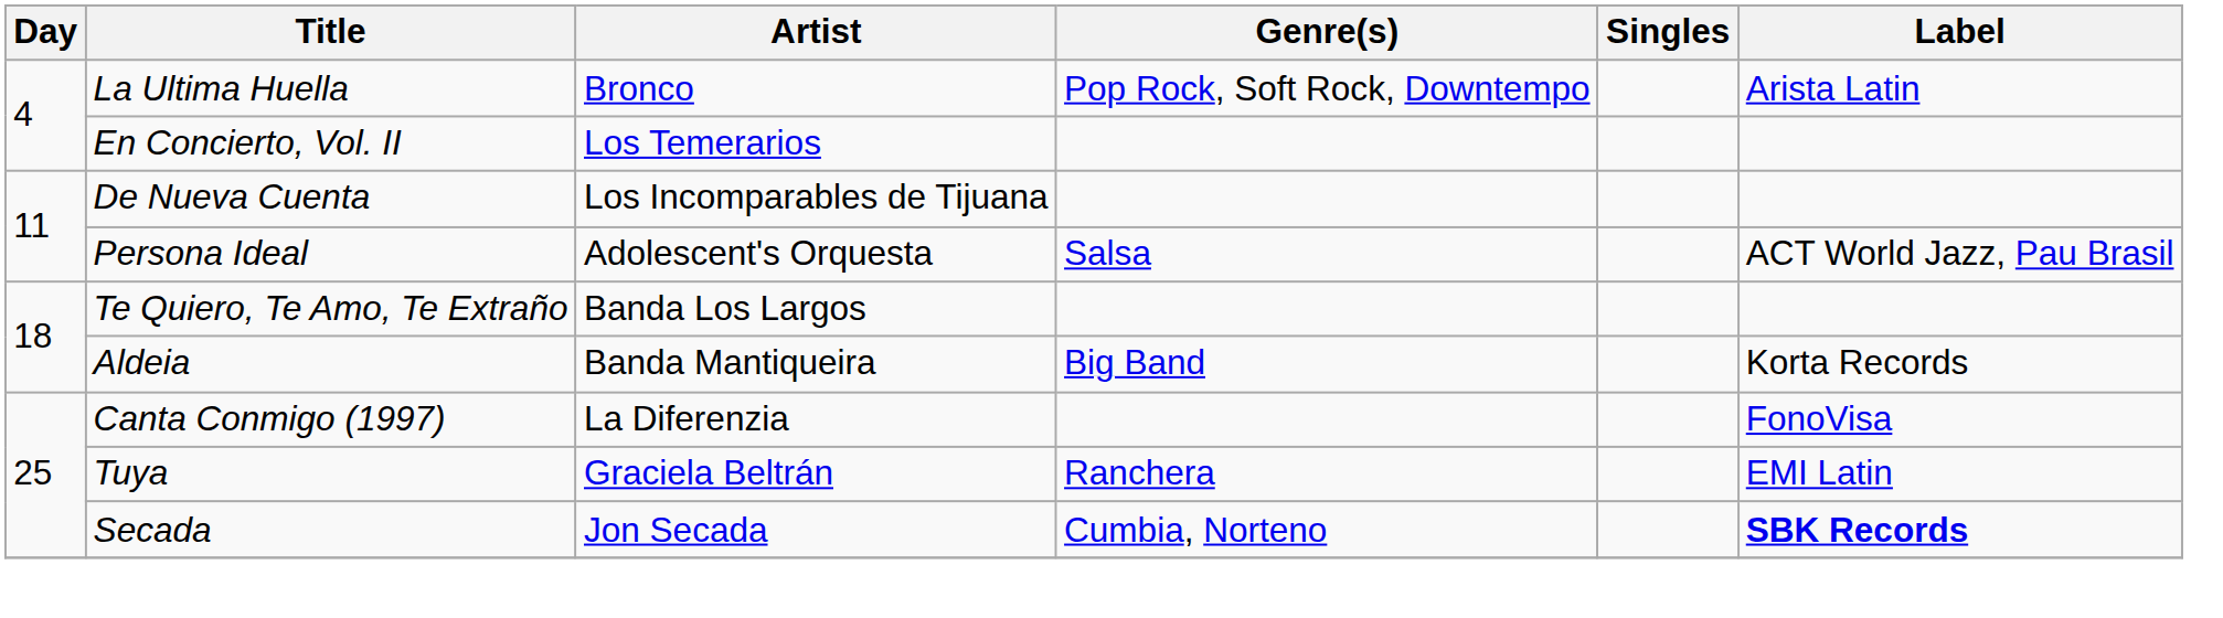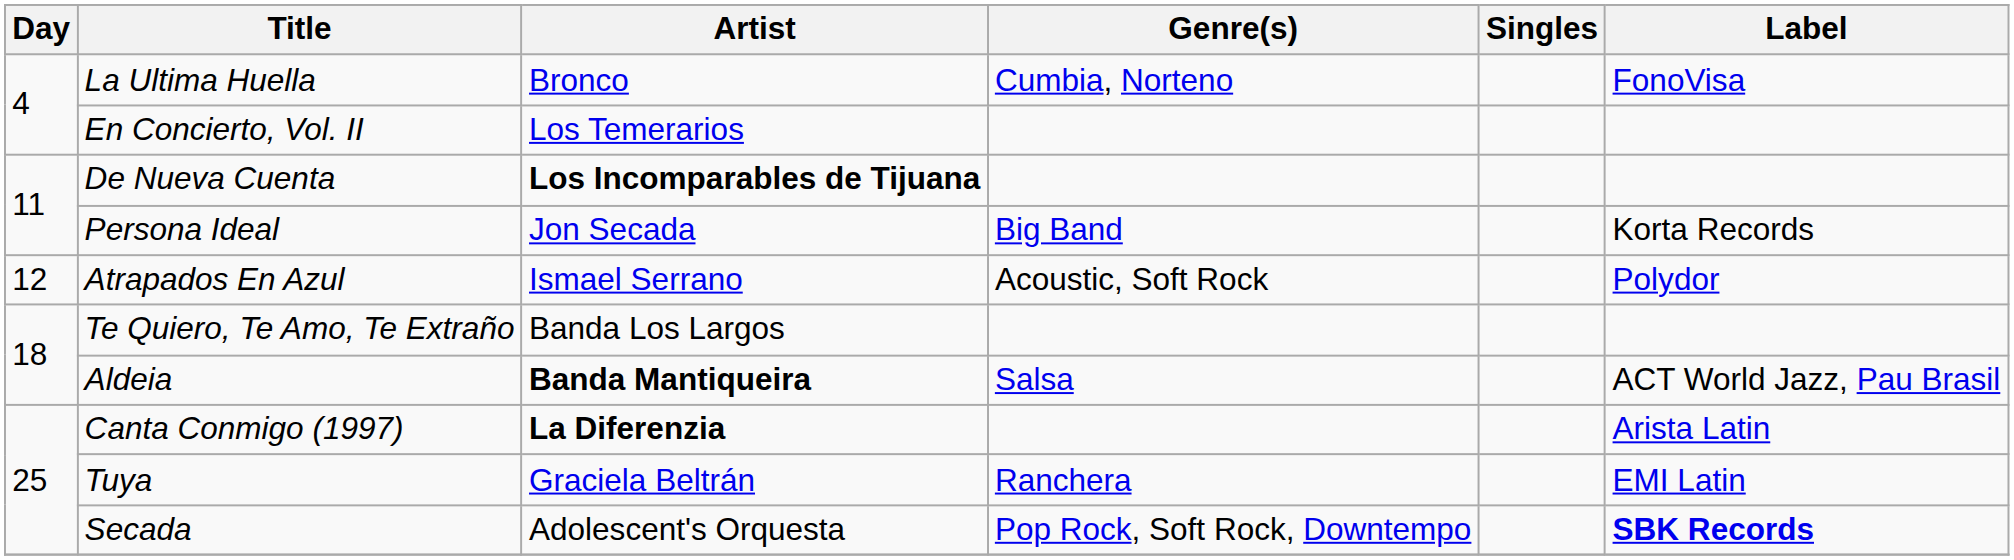La Ultima Huella | Genre(s): Pop Rock, Soft Rock, Downtempo -> Cumbia, Norteno
La Ultima Huella | Label: Arista Latin -> FonoVisa
De Nueva Cuenta | Artist: normal -> bold
Persona Ideal | Artist: Adolescent's Orquesta -> Jon Secada
Persona Ideal | Genre(s): Salsa -> Big Band
Persona Ideal | Label: ACT World Jazz, Pau Brasil -> Korta Records
+ row: 12 | Atrapados En Azul | Ismael Serrano | Acoustic, Soft Rock | Polydor
Aldeia | Artist: normal -> bold
Aldeia | Genre(s): Big Band -> Salsa
Aldeia | Label: Korta Records -> ACT World Jazz, Pau Brasil
Canta Conmigo (1997) | Artist: normal -> bold
Canta Conmigo (1997) | Label: FonoVisa -> Arista Latin
Secada | Artist: Jon Secada -> Adolescent's Orquesta
Secada | Genre(s): Cumbia, Norteno -> Pop Rock, Soft Rock, Downtempo
